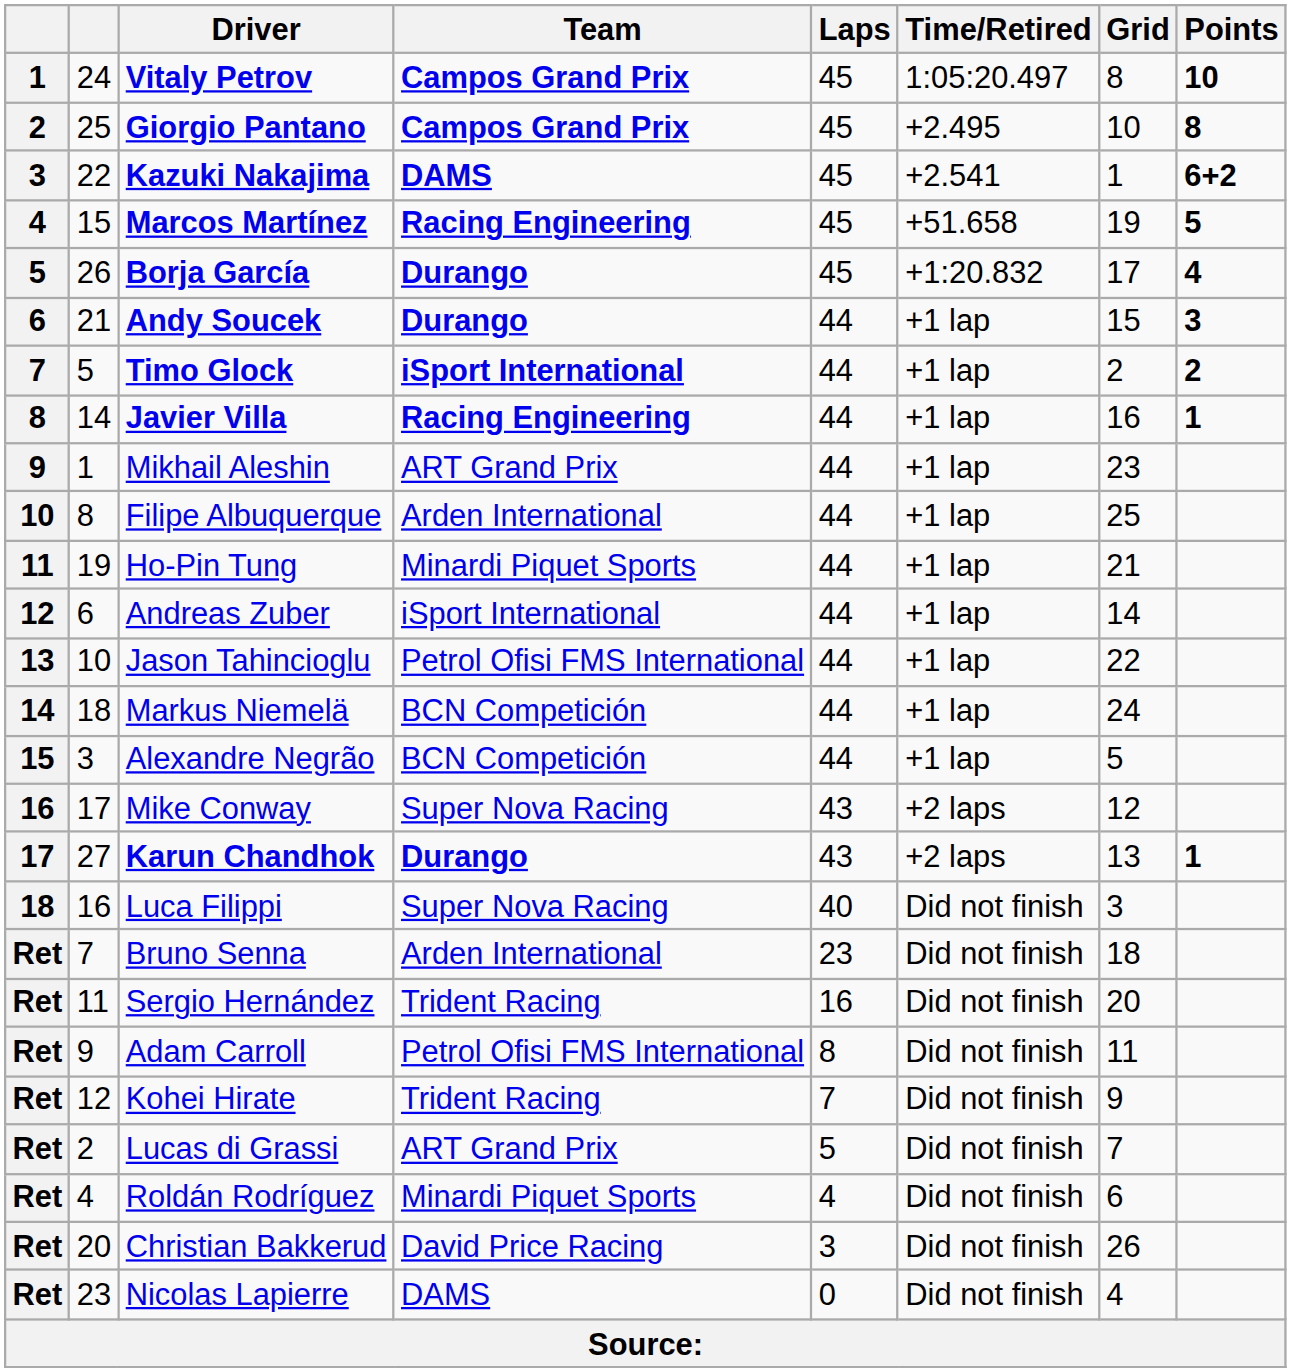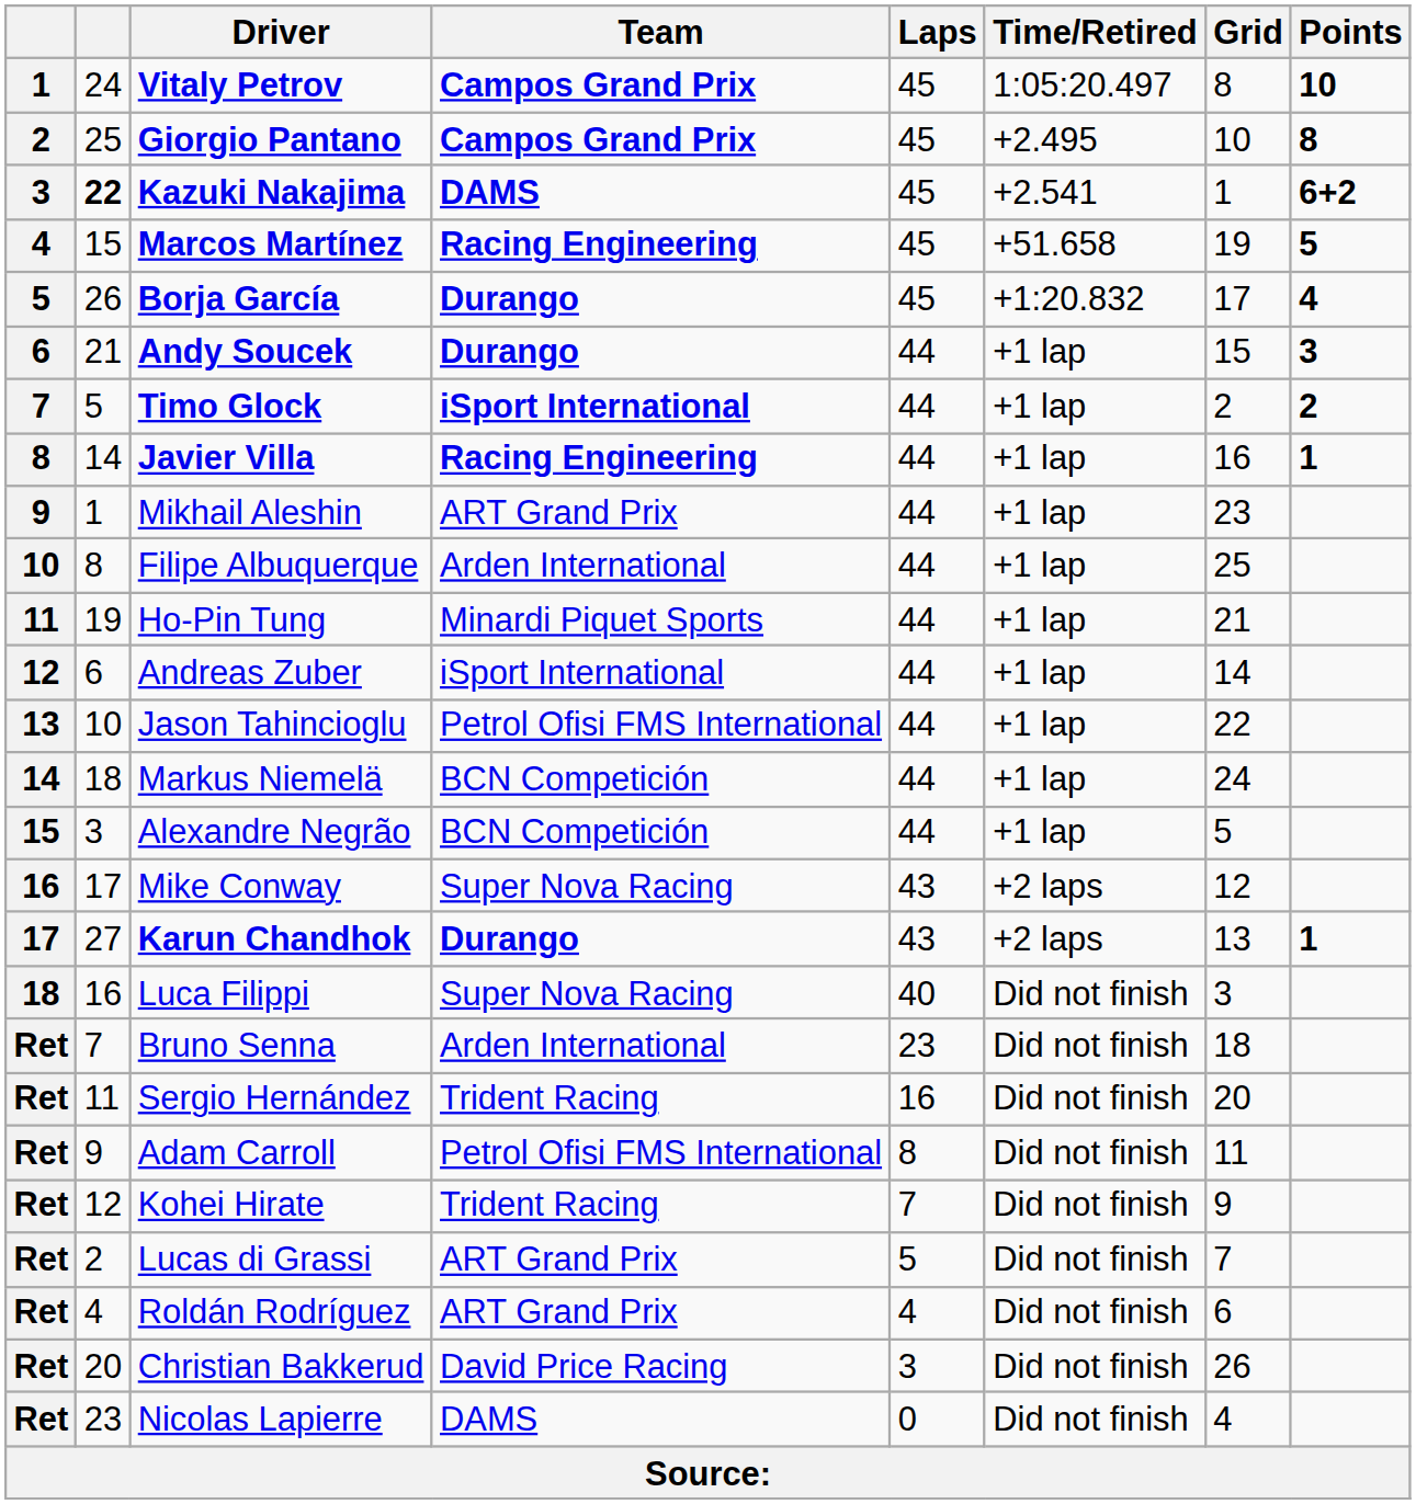Kazuki Nakajima | column 2: normal -> bold
Roldán Rodríguez | Team: Minardi Piquet Sports -> ART Grand Prix
